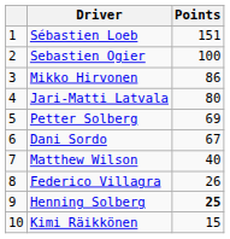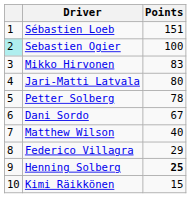Sebastien Ogier | column 1: no background -> paleturquoise background
Mikko Hirvonen | Points: 86 -> 83
Petter Solberg | Points: 69 -> 78
Federico Villagra | Points: 26 -> 29
